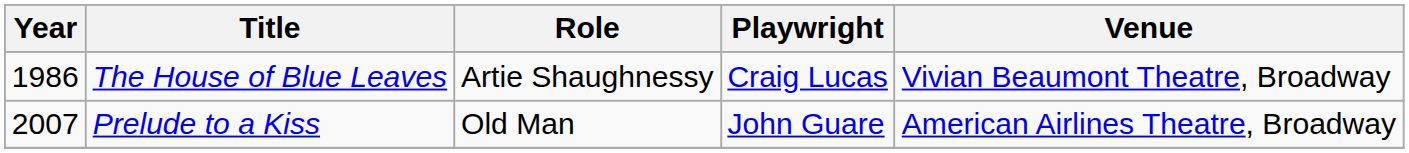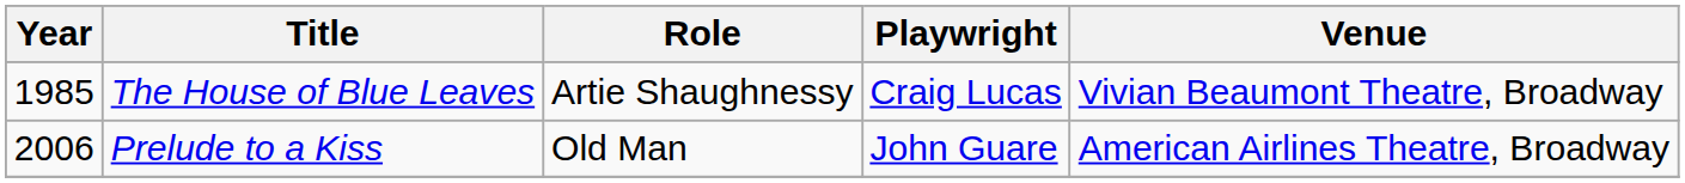The House of Blue Leaves | Year: 1986 -> 1985
Prelude to a Kiss | Year: 2007 -> 2006
